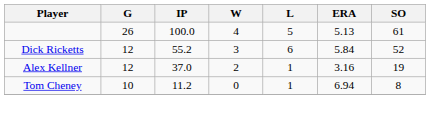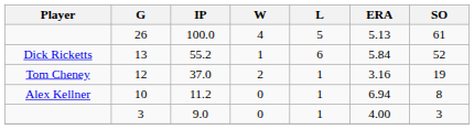55.2 | G: 12 -> 13
55.2 | W: 3 -> 1
37.0 | Player: Alex Kellner -> Tom Cheney
11.2 | Player: Tom Cheney -> Alex Kellner
+ row: 3 | 9.0 | 0 | 1 | 4.00 | 3
